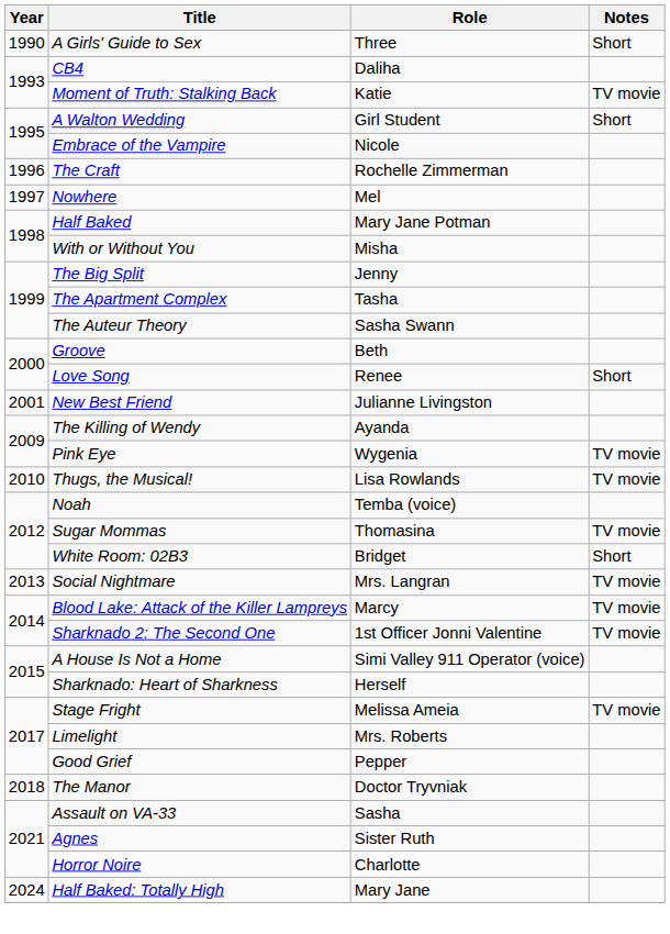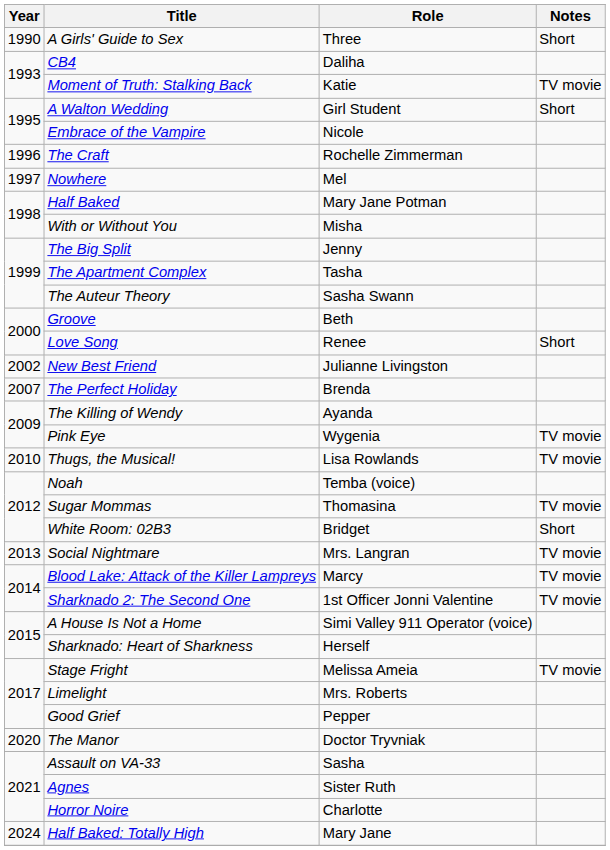New Best Friend | Year: 2001 -> 2002
+ row: 2007 | The Perfect Holiday | Brenda
The Manor | Year: 2018 -> 2020
